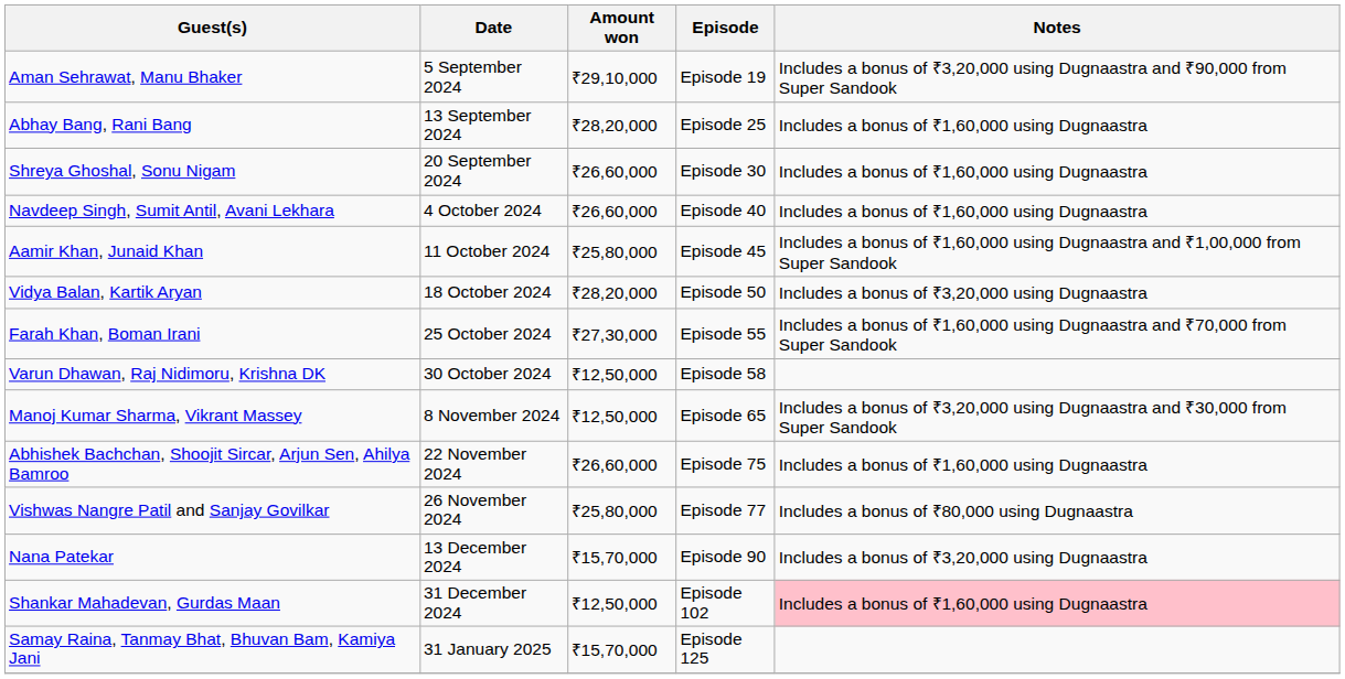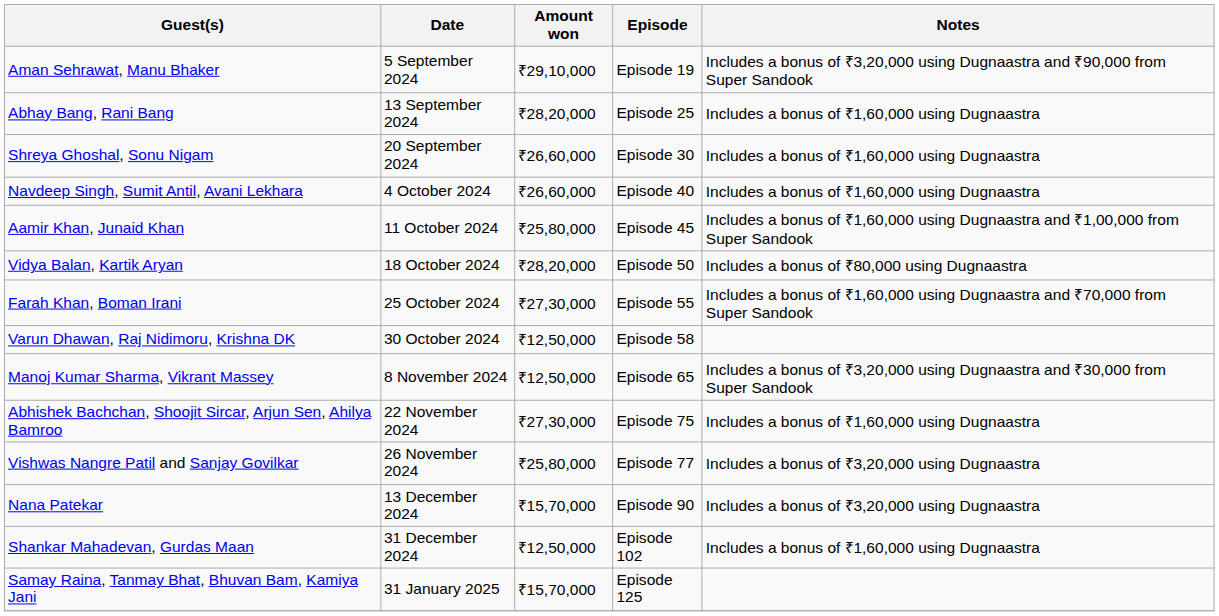Vidya Balan, Kartik Aryan | Notes: Includes a bonus of ₹3,20,000 using Dugnaastra -> Includes a bonus of ₹80,000 using Dugnaastra
Abhishek Bachchan, Shoojit Sircar, Arjun Sen, Ahilya Bamroo | Amount won: ₹26,60,000 -> ₹27,30,000
Vishwas Nangre Patil and Sanjay Govilkar | Notes: Includes a bonus of ₹80,000 using Dugnaastra -> Includes a bonus of ₹3,20,000 using Dugnaastra
Shankar Mahadevan, Gurdas Maan | Notes: pink background -> no background
